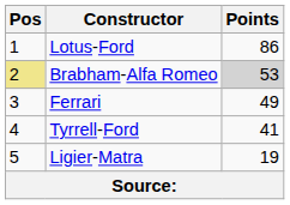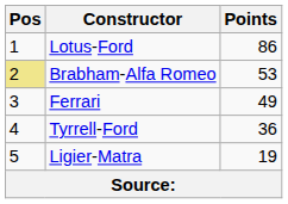Brabham-Alfa Romeo | Points: lightgrey background -> no background
Tyrrell-Ford | Points: 41 -> 36
